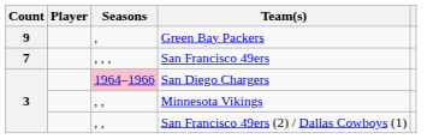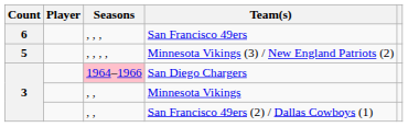- row: 9 | , | Green Bay Packers
San Francisco 49ers | Count: 7 -> 6
+ row: 5 | , , , , | Minnesota Vikings (3) / New England Patriots (2)
